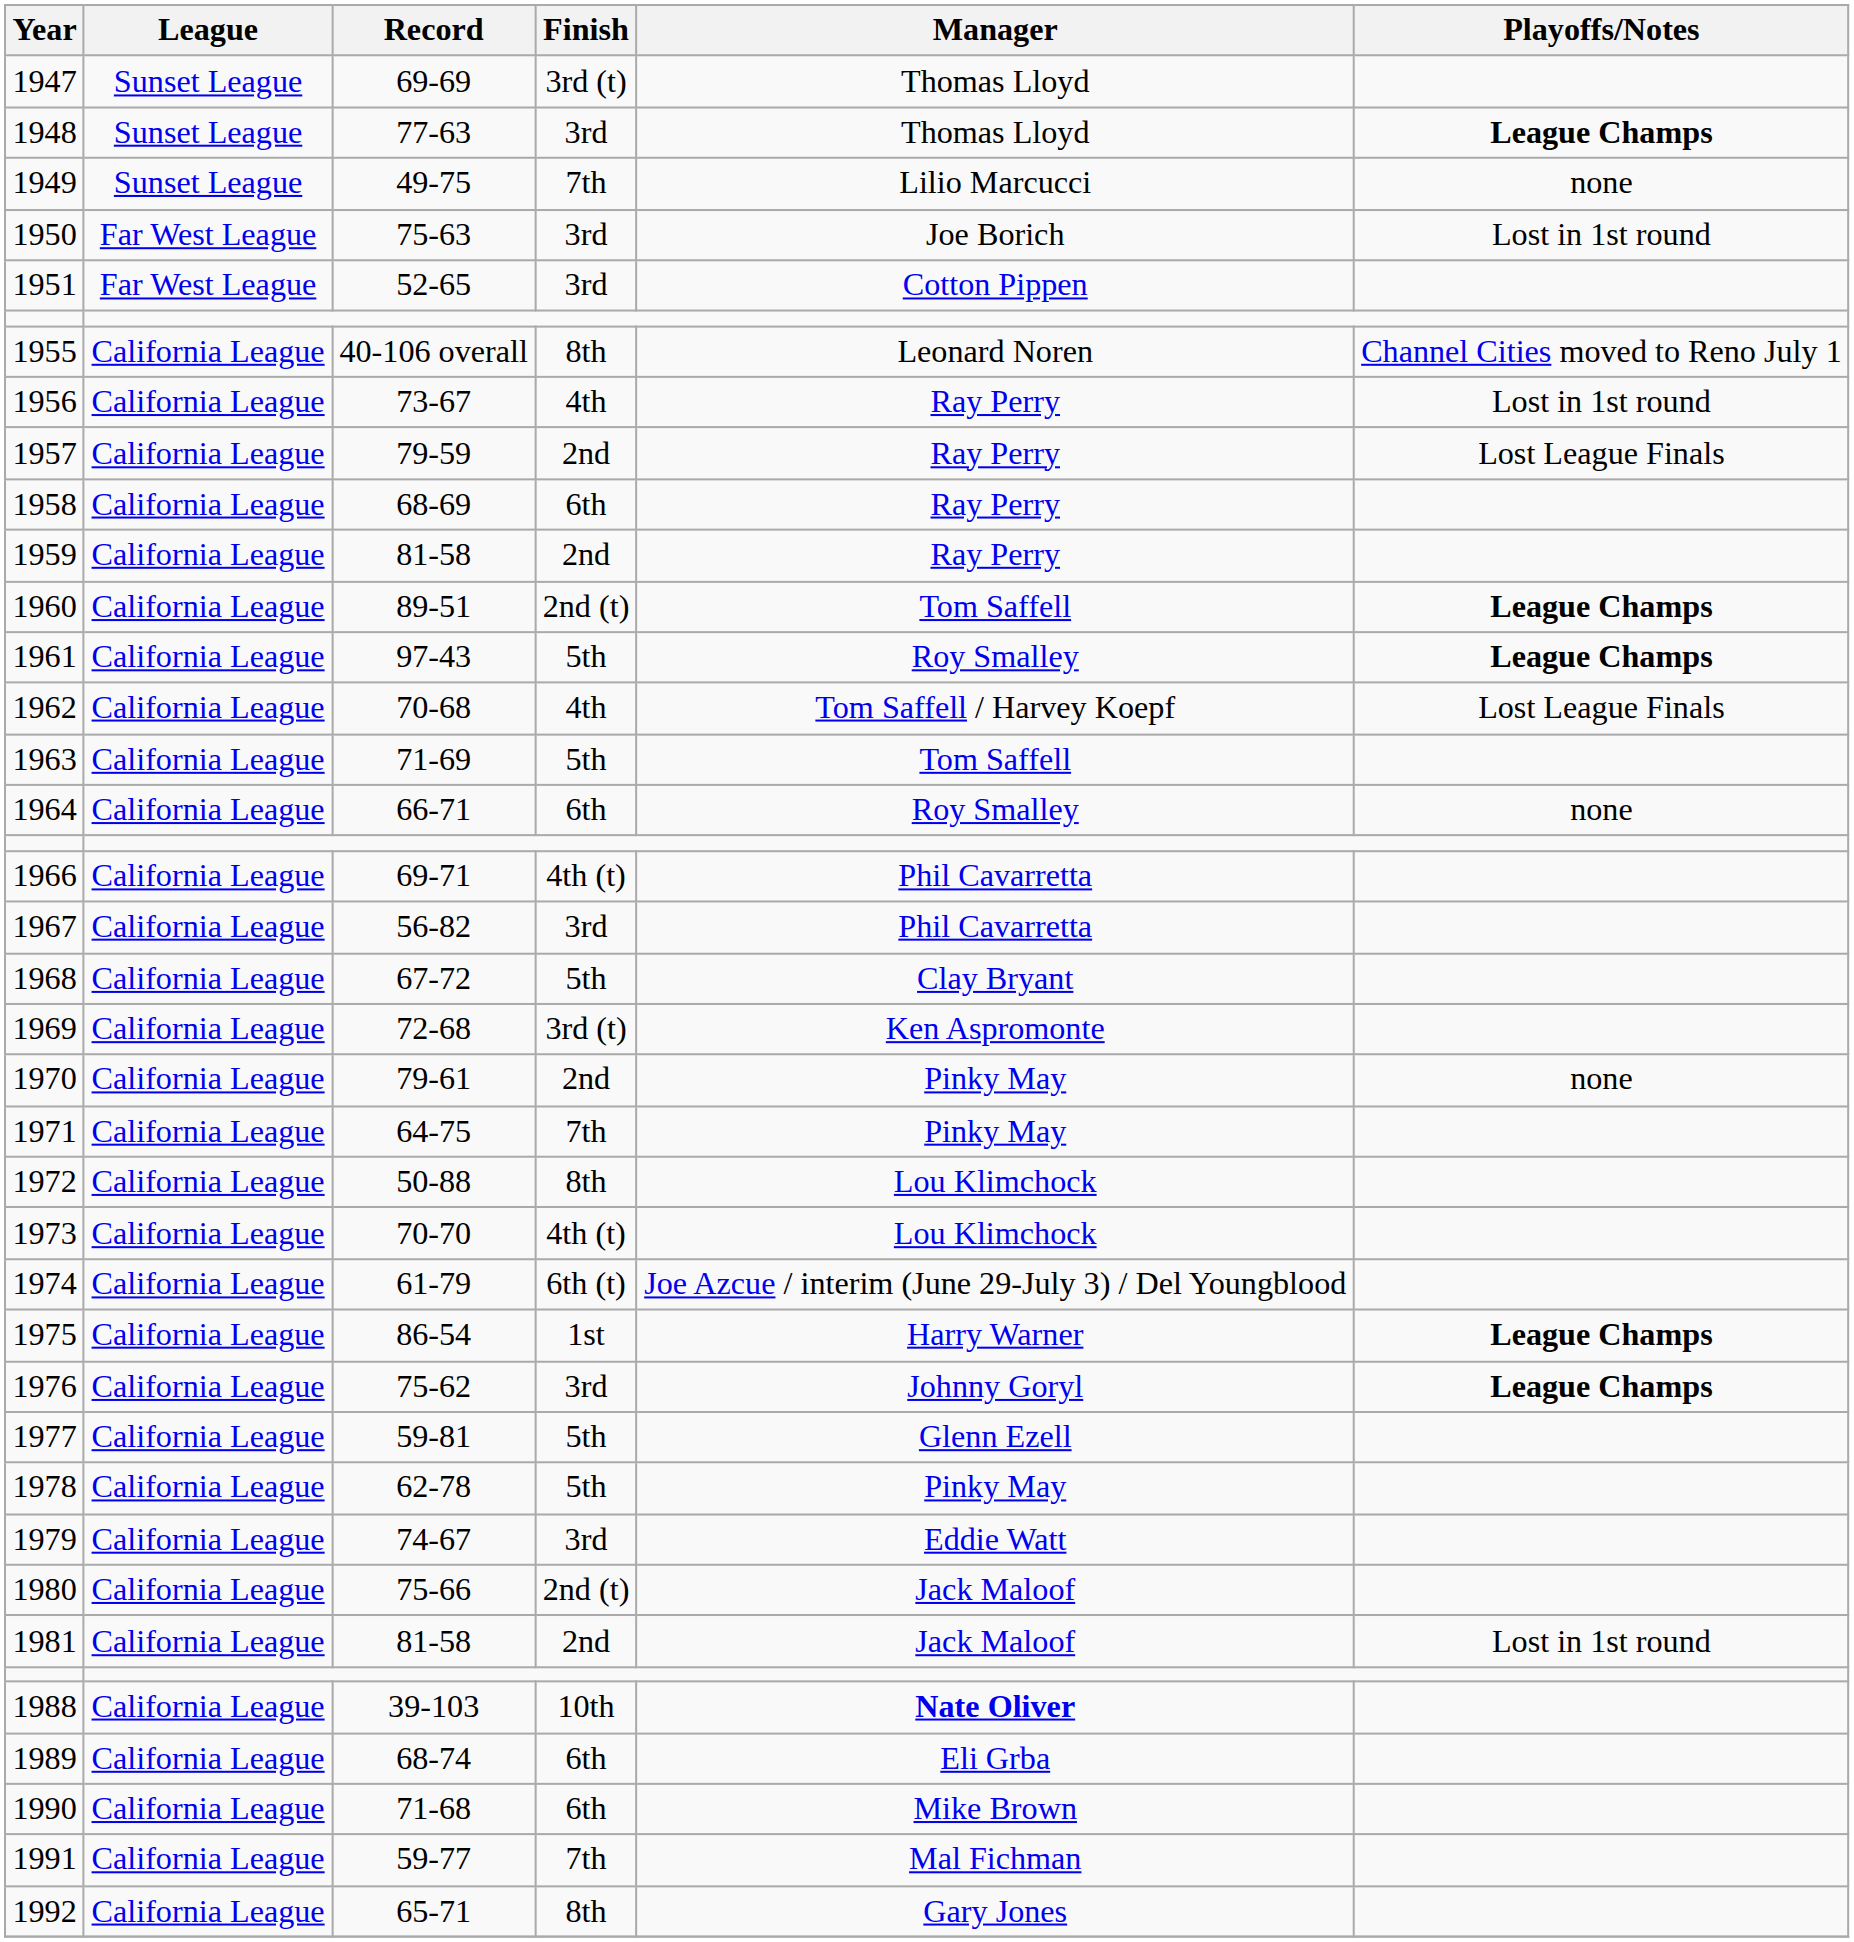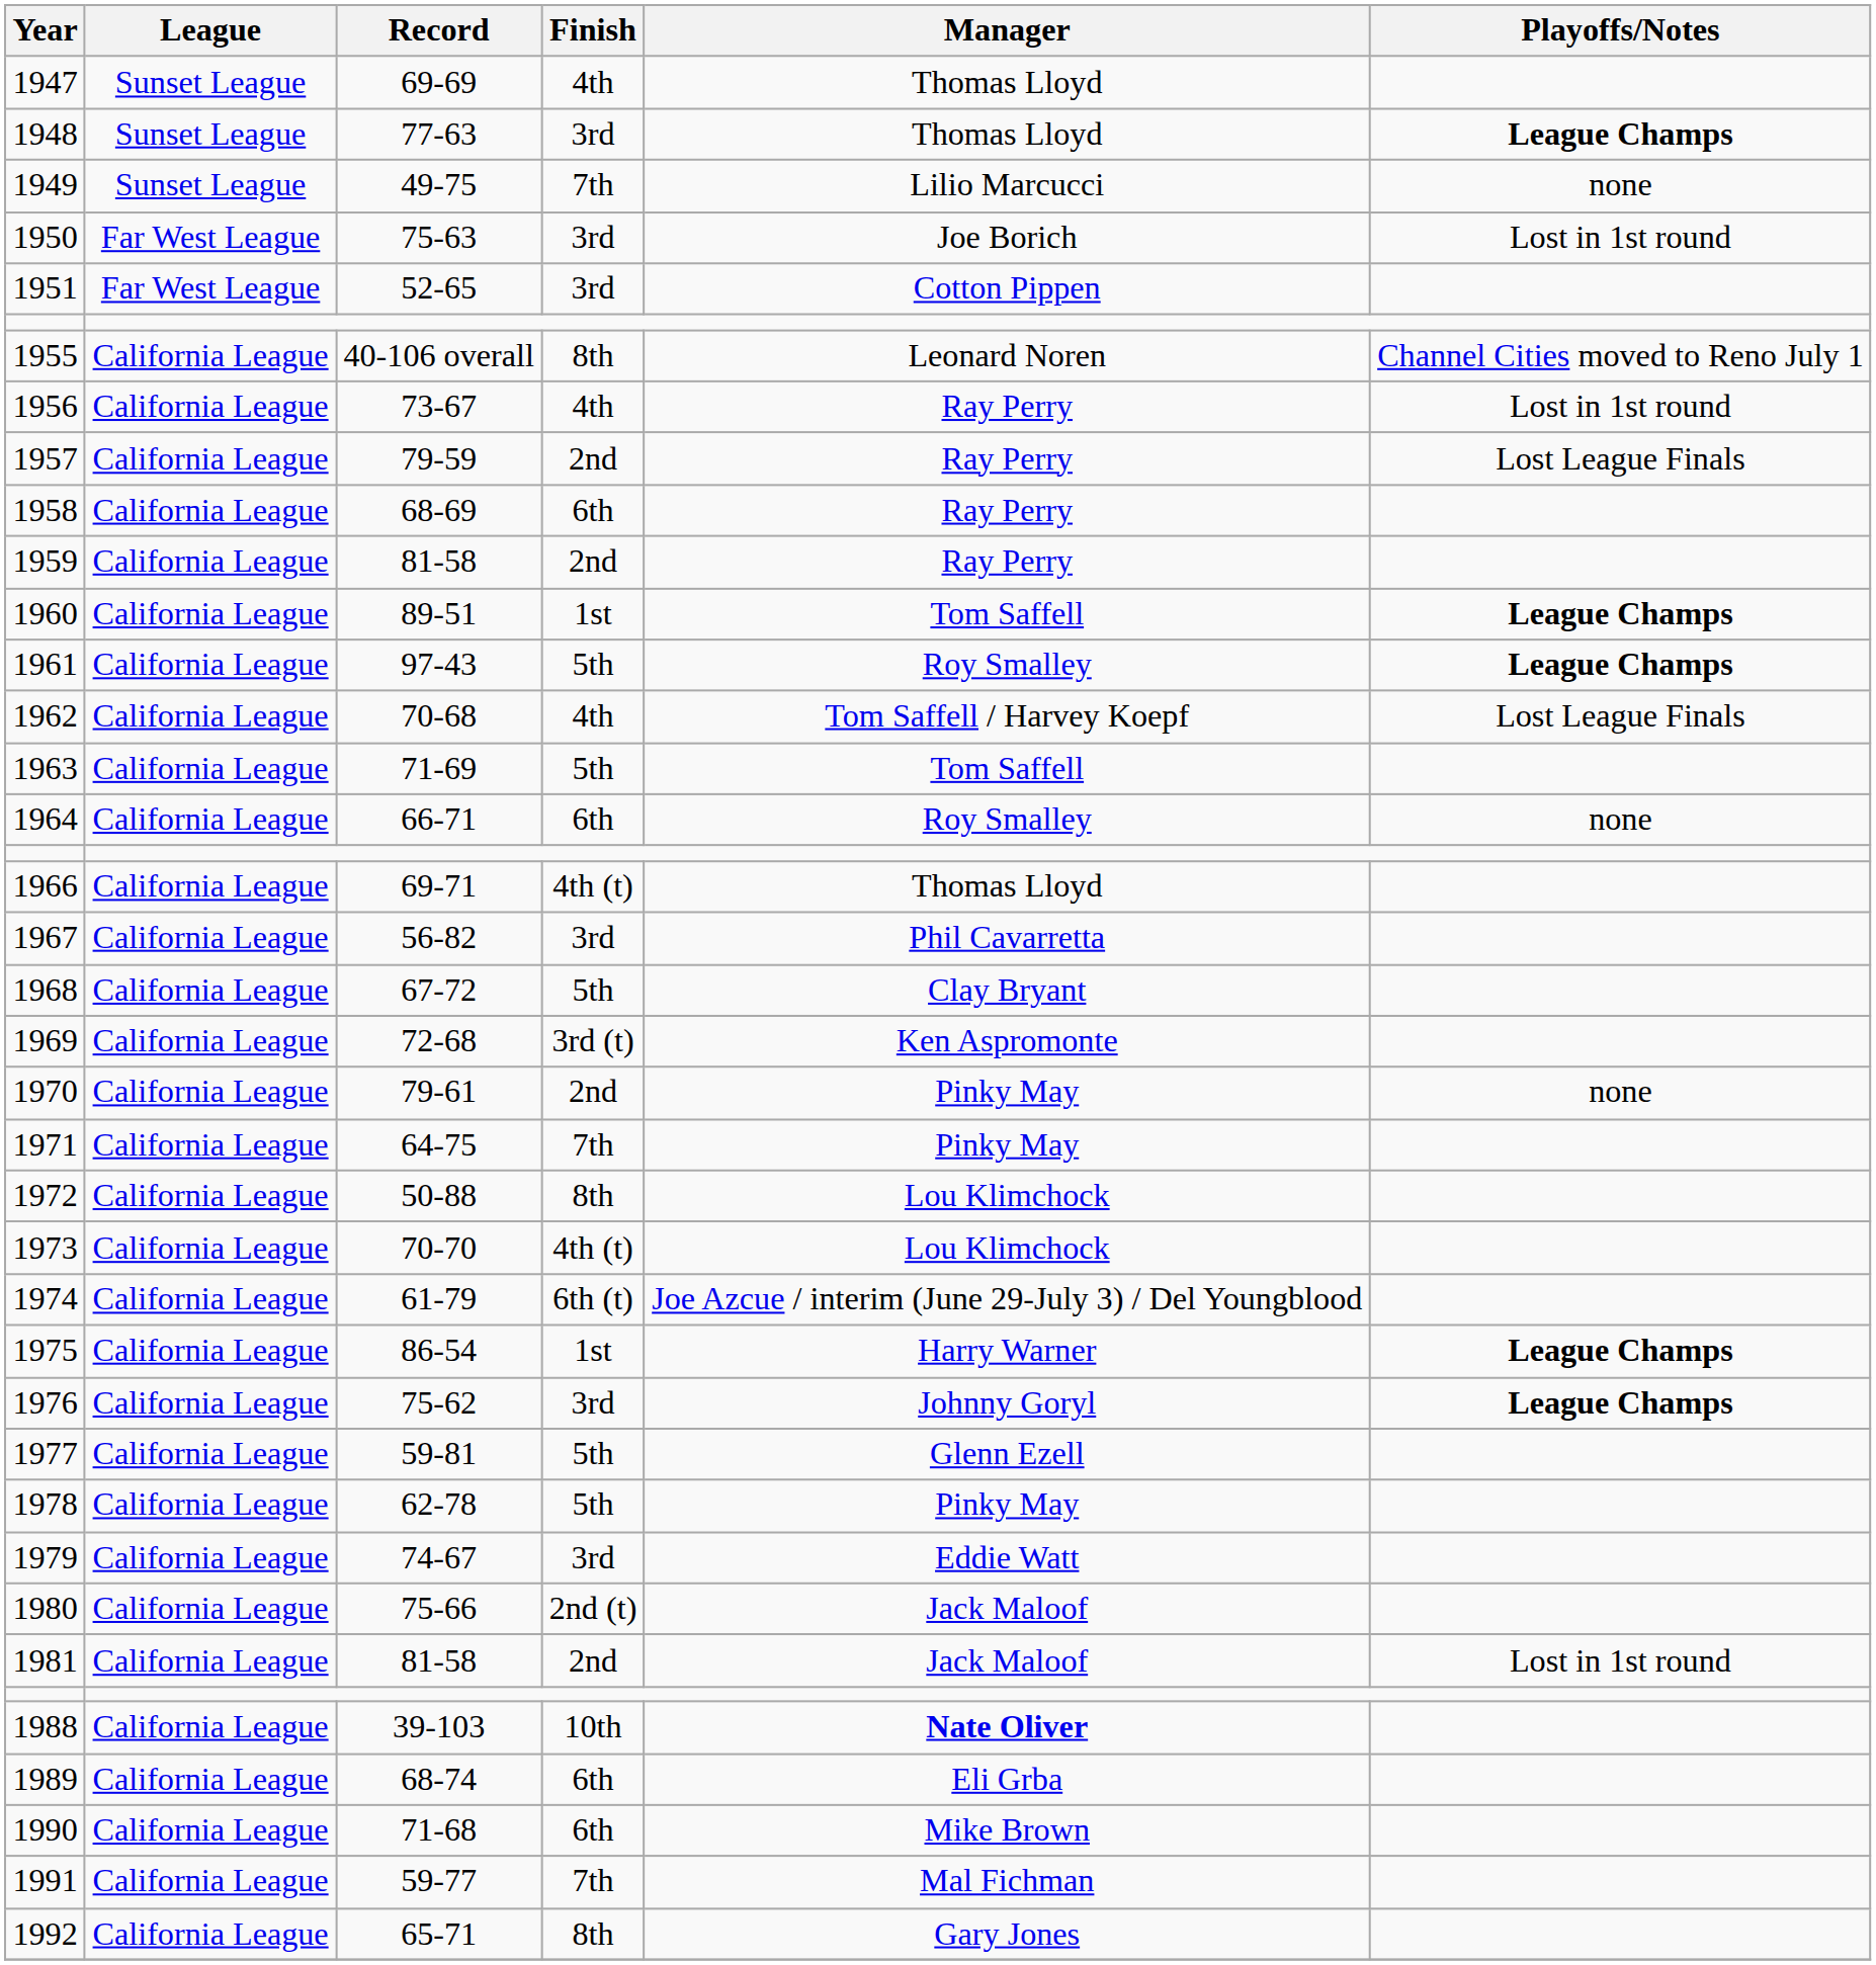1947 | Finish: 3rd (t) -> 4th
1960 | Finish: 2nd (t) -> 1st
1966 | Manager: Phil Cavarretta -> Thomas Lloyd
